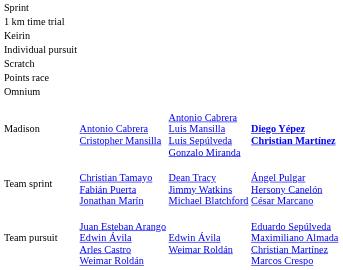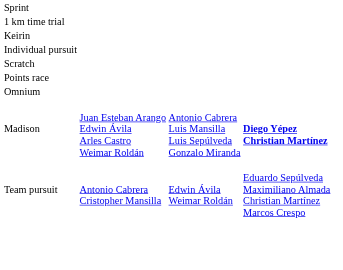Madison | column 2: Antonio Cabrera Cristopher Mansilla -> Juan Esteban Arango Edwin Ávila Arles Castro Weimar Roldán
- row: Team sprint | Christian Tamayo Fabián Puerta Jonathan Marín | Dean Tracy Jimmy Watkins Michael Blatchford | Ángel Pulgar Hersony Canelón César Marcano
Team pursuit | column 2: Juan Esteban Arango Edwin Ávila Arles Castro Weimar Roldán -> Antonio Cabrera Cristopher Mansilla
